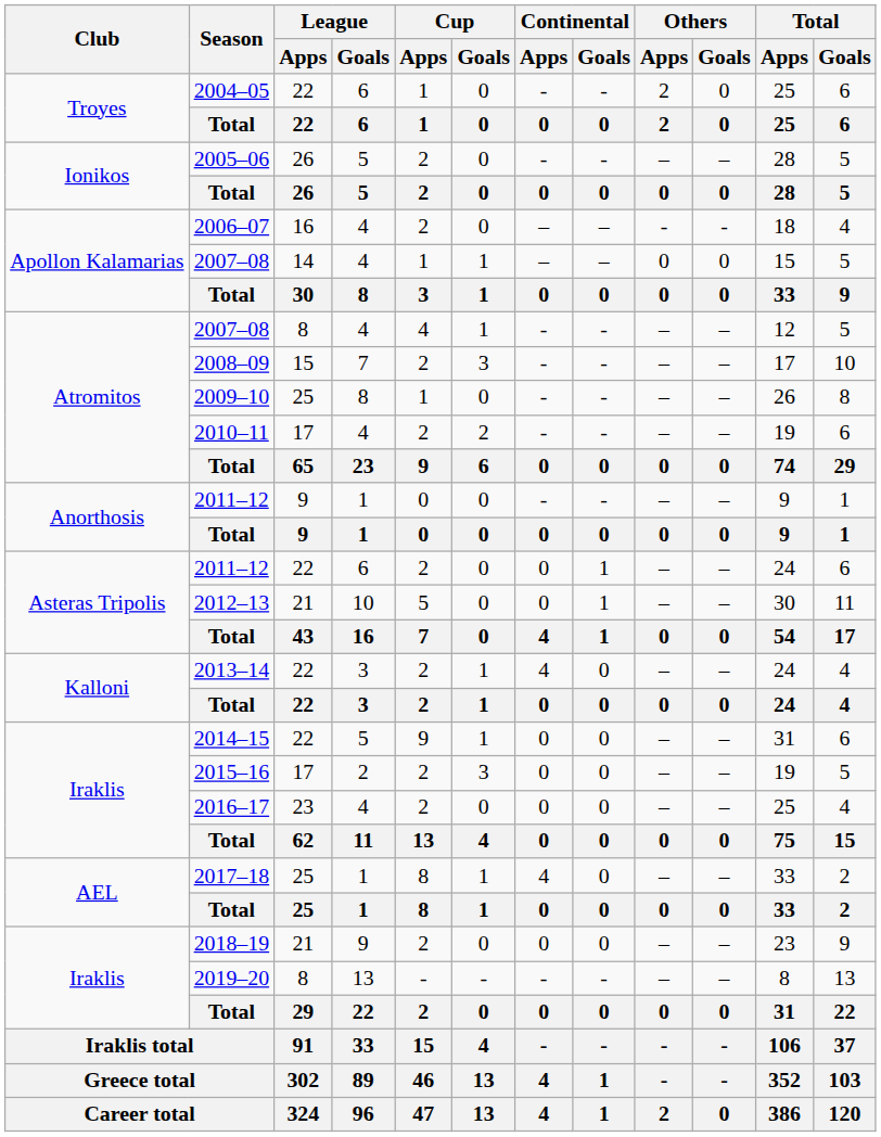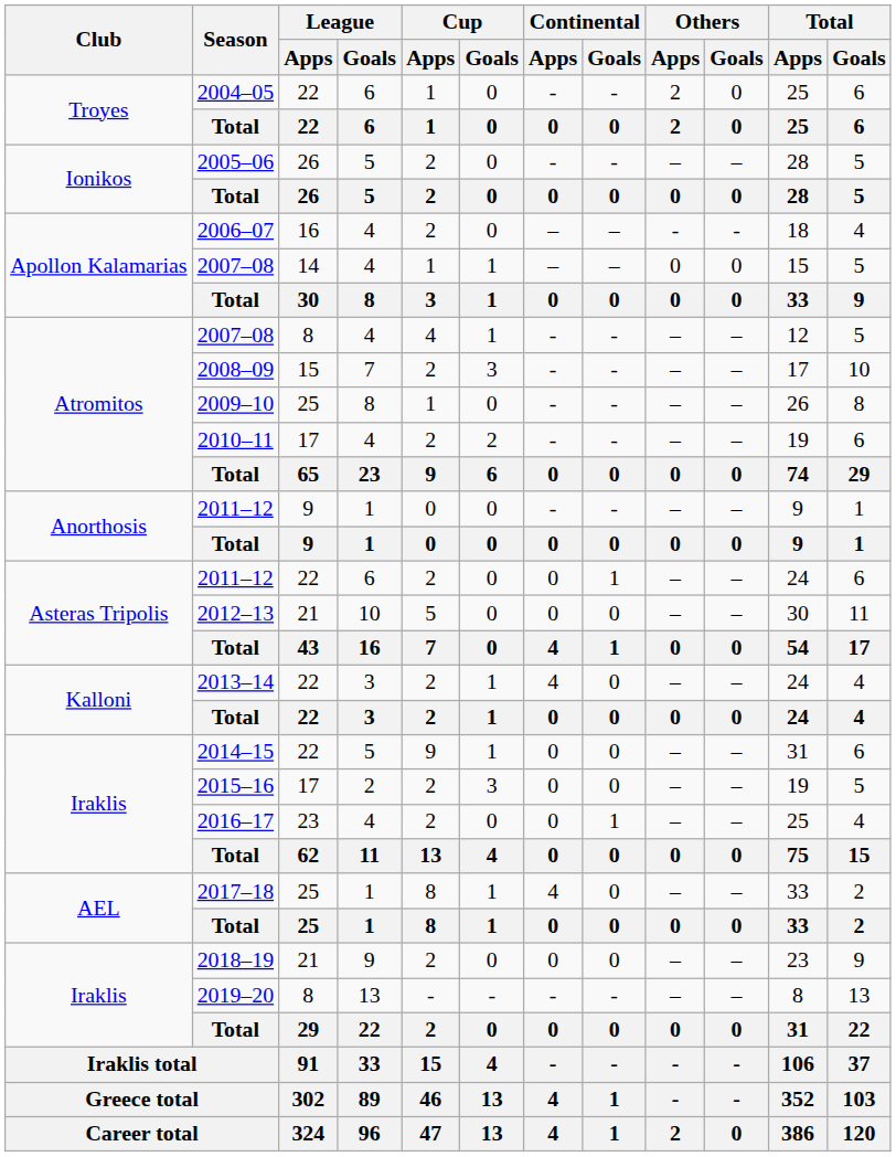2012–13 | Continental / Goals: 1 -> 0
2016–17 | Continental / Goals: 0 -> 1
